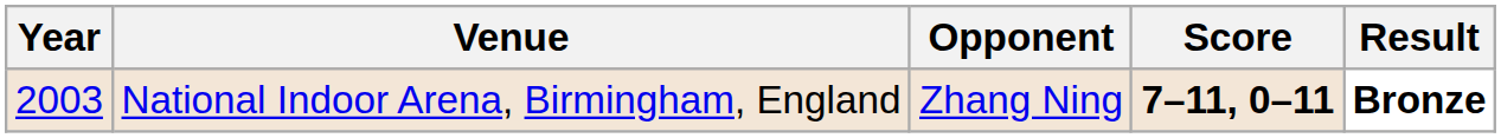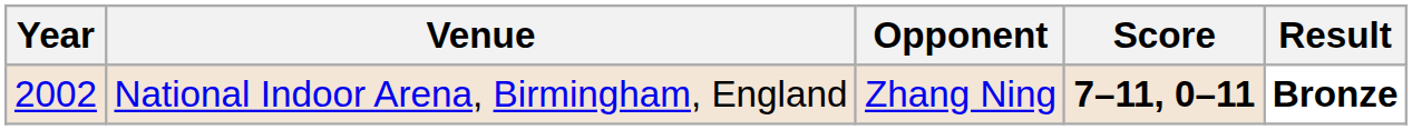National Indoor Arena, Birmingham, England | Year: 2003 -> 2002
